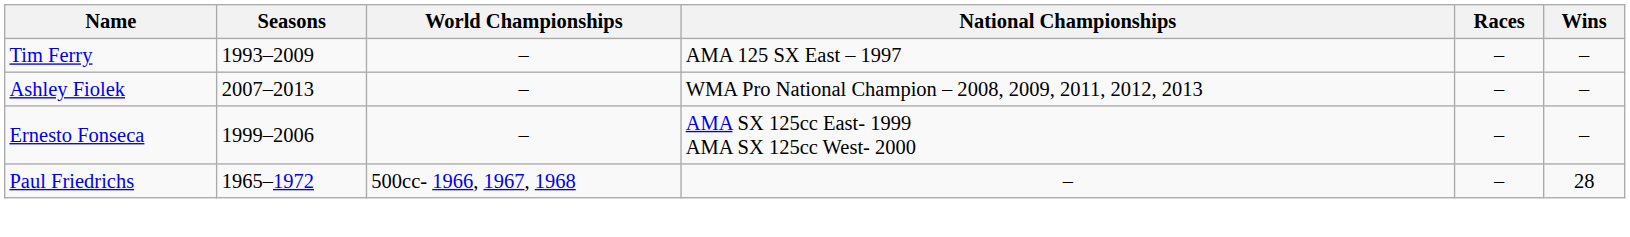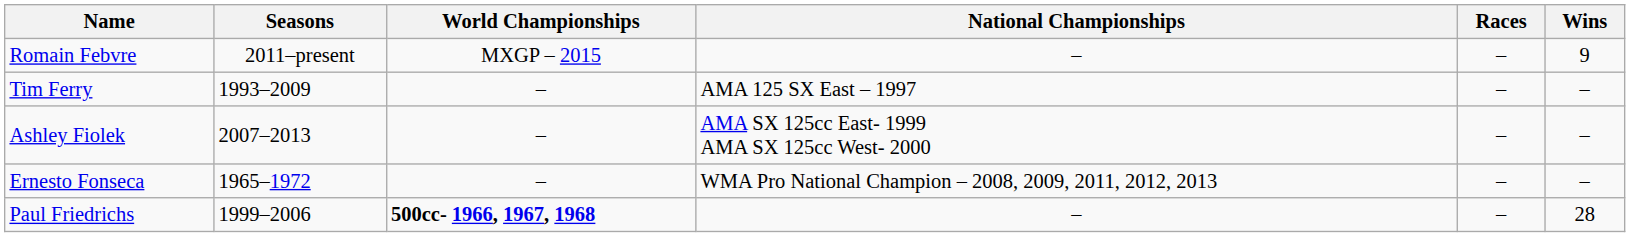+ row: Romain Febvre | 2011–present | MXGP – 2015 | – | – | 9
Ashley Fiolek | National Championships: WMA Pro National Champion – 2008, 2009, 2011, 2012, 2013 -> AMA SX 125cc East- 1999 AMA SX 125cc West- 2000
Ernesto Fonseca | Seasons: 1999–2006 -> 1965–1972
Ernesto Fonseca | National Championships: AMA SX 125cc East- 1999 AMA SX 125cc West- 2000 -> WMA Pro National Champion – 2008, 2009, 2011, 2012, 2013
Paul Friedrichs | Seasons: 1965–1972 -> 1999–2006
Paul Friedrichs | World Championships: normal -> bold
